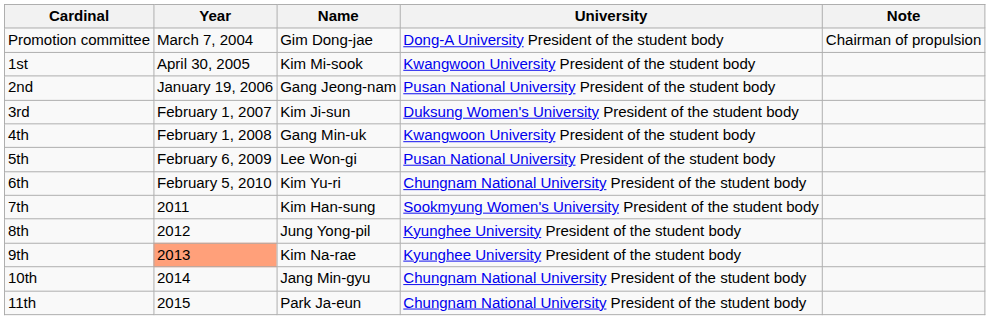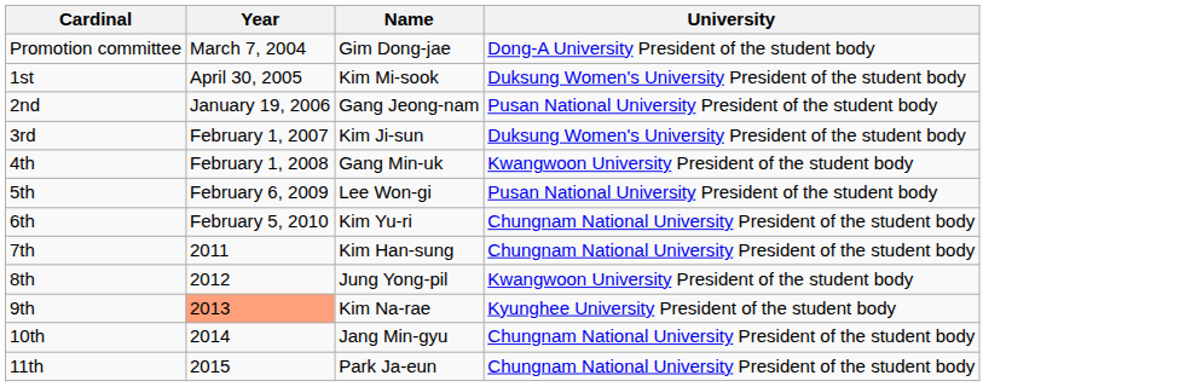- column: Note | Chairman of propulsion
1st | University: Kwangwoon University President of the student body -> Duksung Women's University President of the student body
7th | University: Sookmyung Women's University President of the student body -> Chungnam National University President of the student body
8th | University: Kyunghee University President of the student body -> Kwangwoon University President of the student body
